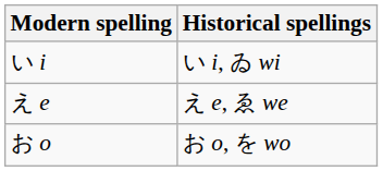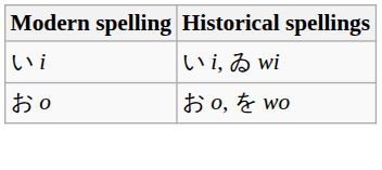- row: え e | え e, ゑ we
